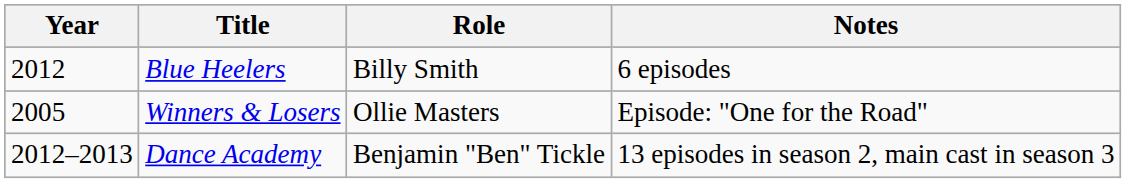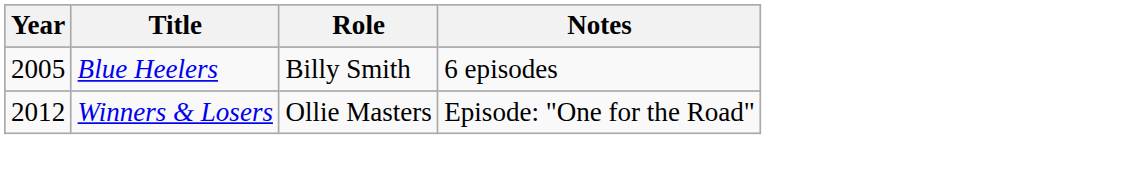Blue Heelers | Year: 2012 -> 2005
Winners & Losers | Year: 2005 -> 2012
- row: 2012–2013 | Dance Academy | Benjamin "Ben" Tickle | 13 episodes in season 2, main cast in season 3
